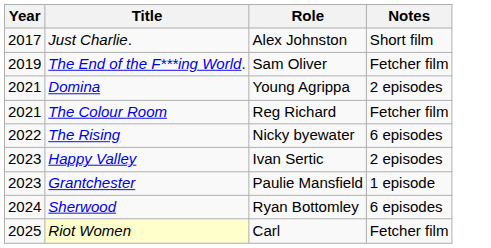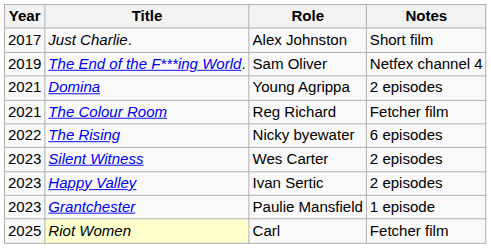The End of the F***ing World. | Notes: Fetcher film -> Netfex channel 4
+ row: 2023 | Silent Witness | Wes Carter | 2 episodes
- row: 2024 | Sherwood | Ryan Bottomley | 6 episodes
